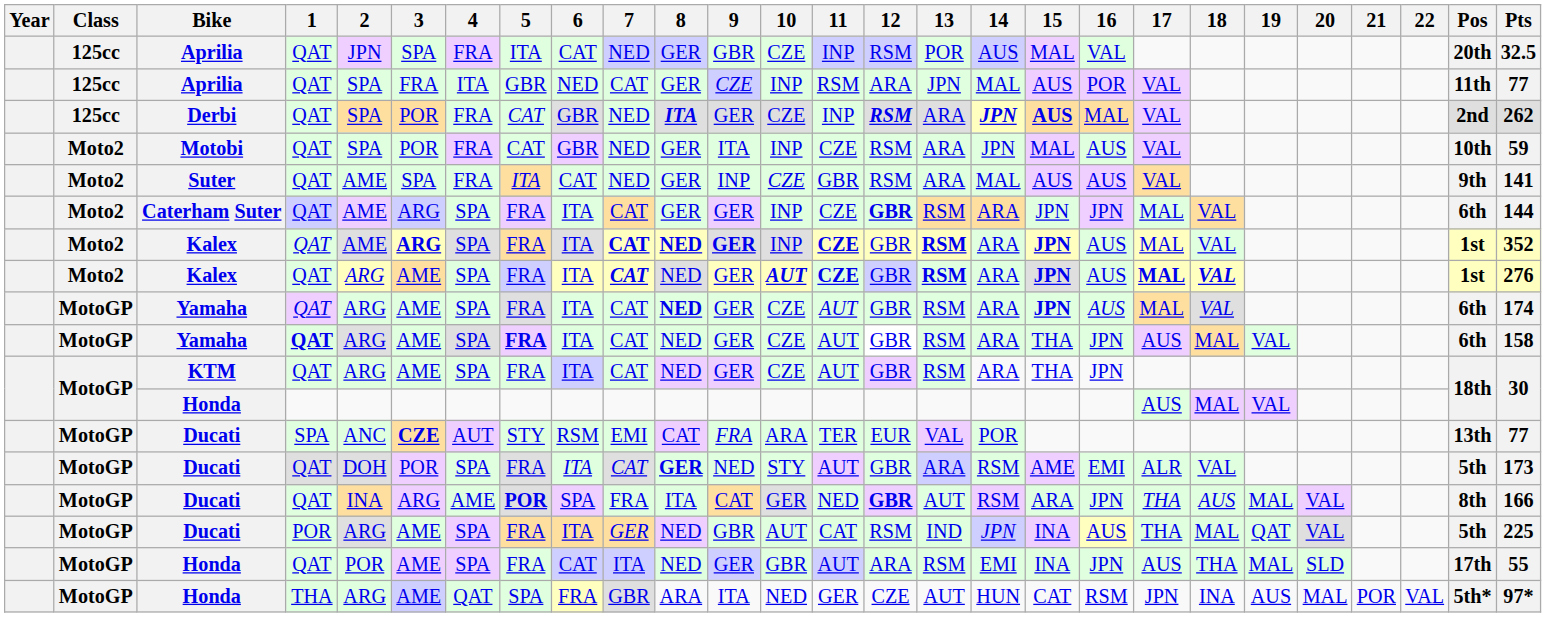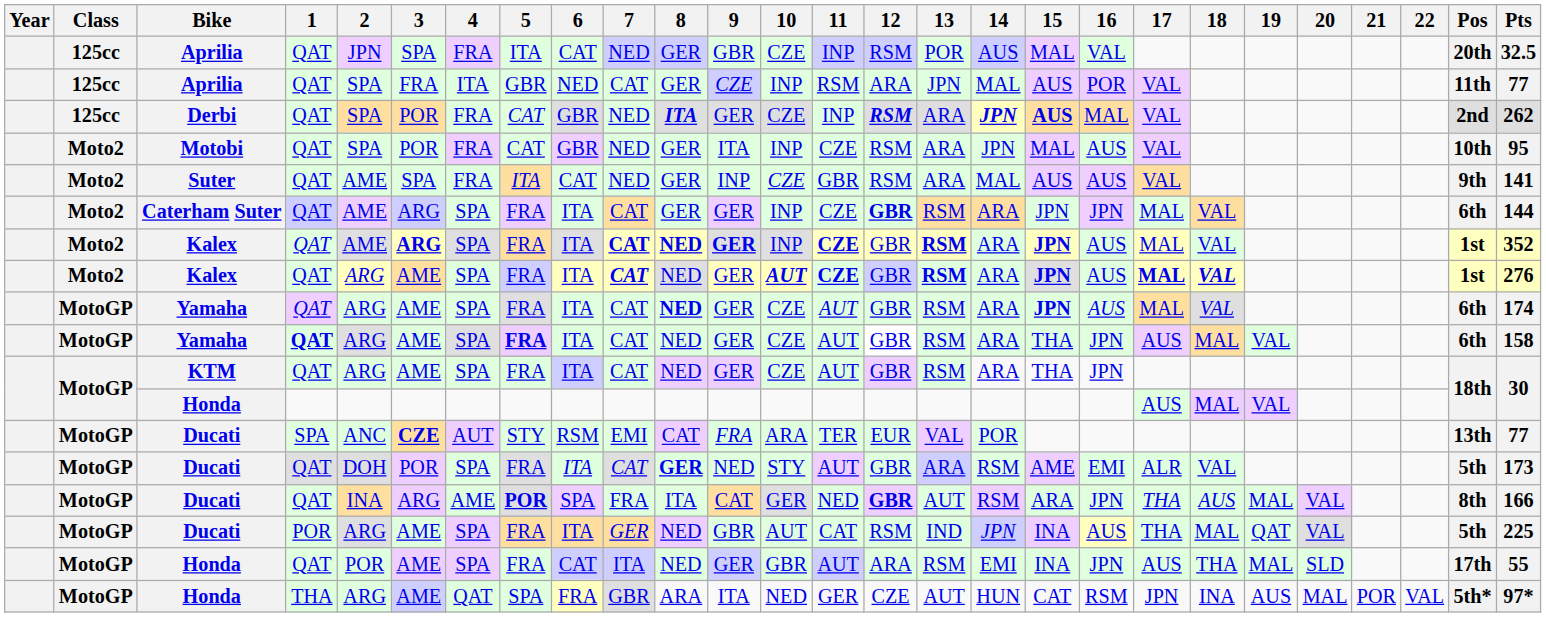Motobi | Pts: 59 -> 95
